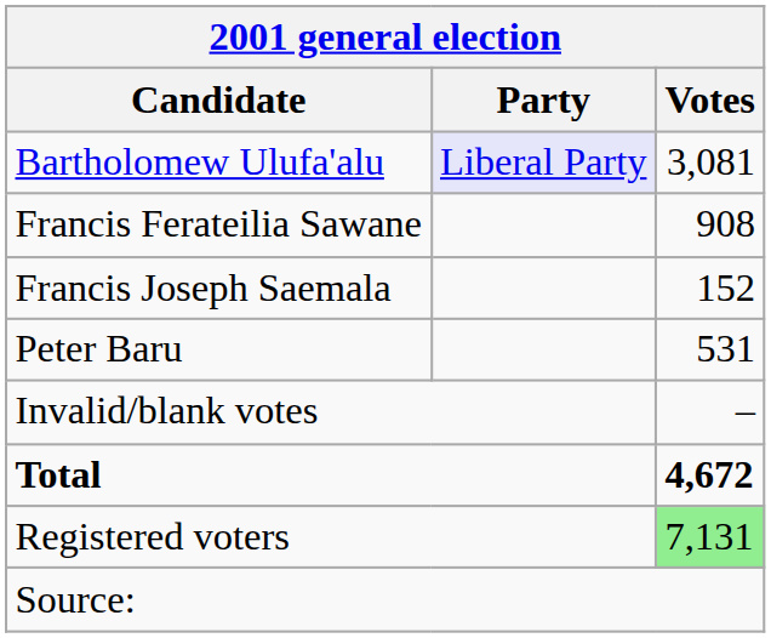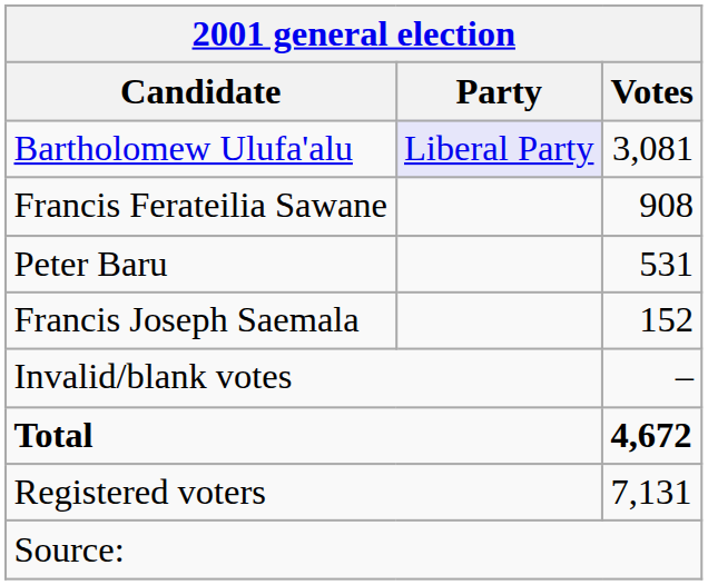rows swapped: Peter Baru <-> Francis Joseph Saemala
Registered voters | Votes: lightgreen background -> no background
